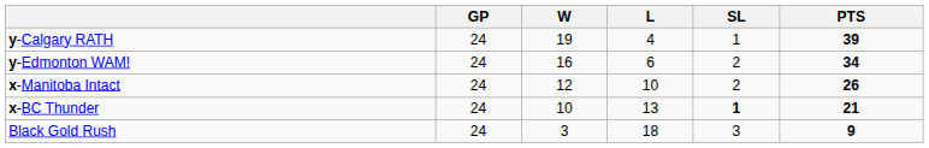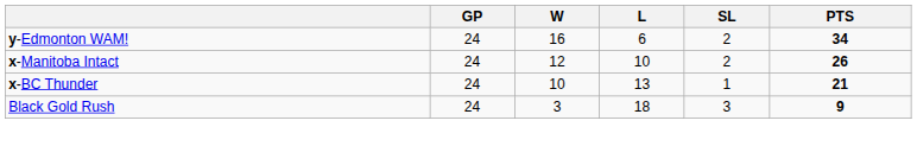- row: y-Calgary RATH | 24 | 19 | 4 | 1 | 39
x-BC Thunder | SL: bold -> normal
